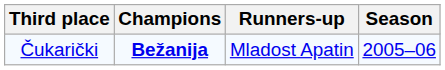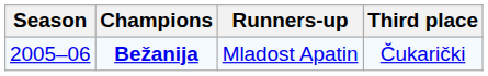columns swapped: Season <-> Third place
